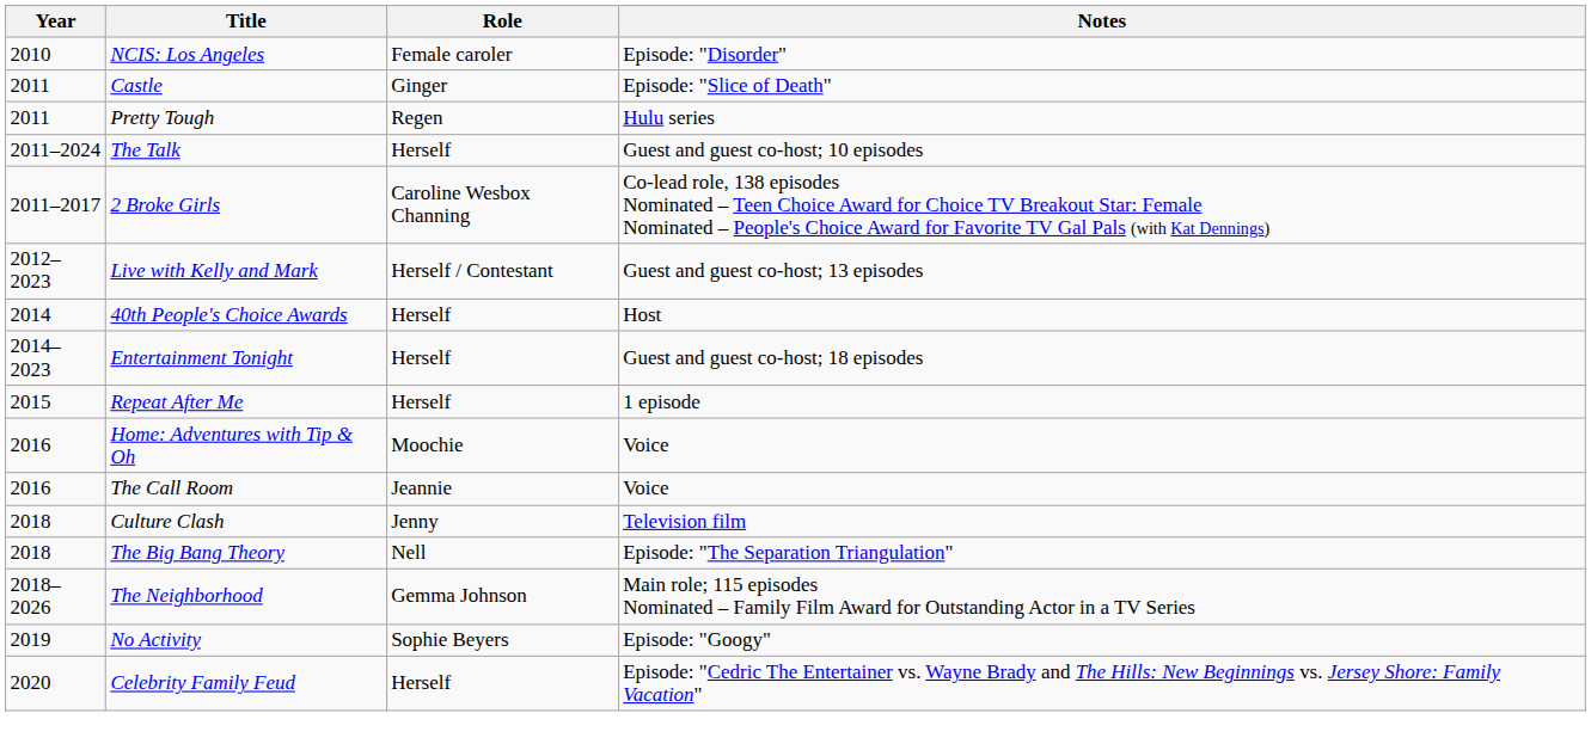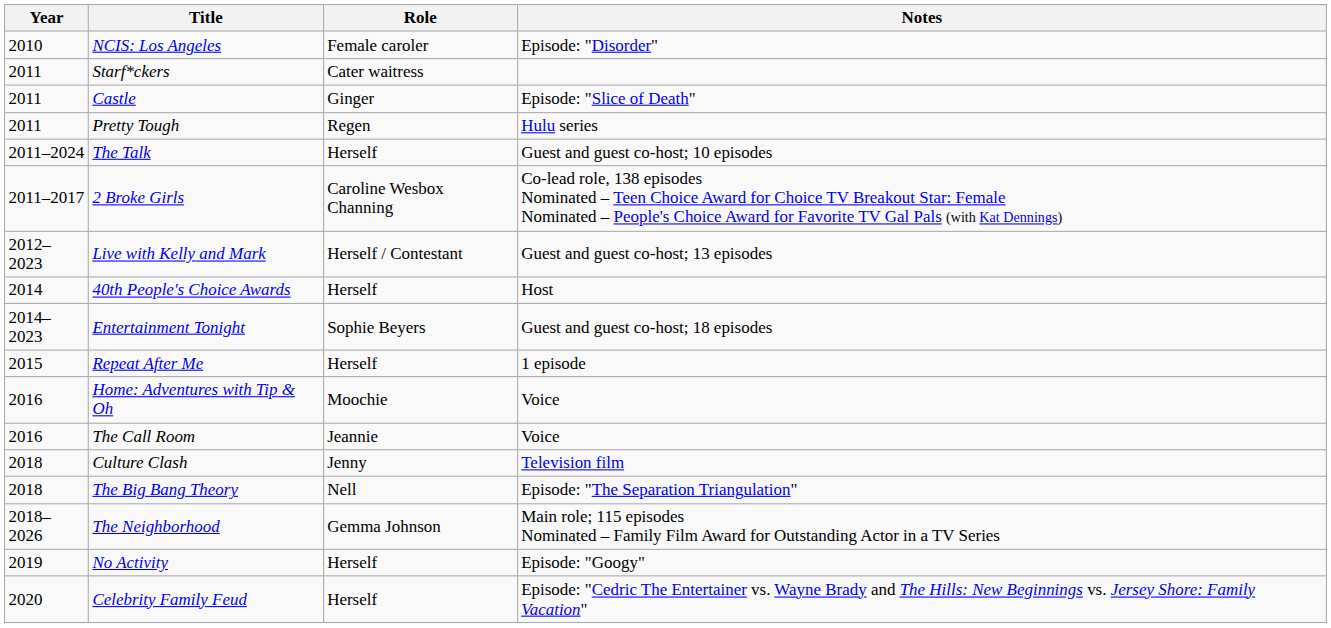+ row: 2011 | Starf*ckers | Cater waitress
Entertainment Tonight | Role: Herself -> Sophie Beyers
No Activity | Role: Sophie Beyers -> Herself
